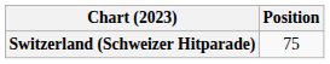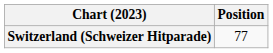Switzerland (Schweizer Hitparade) | Position: 75 -> 77
